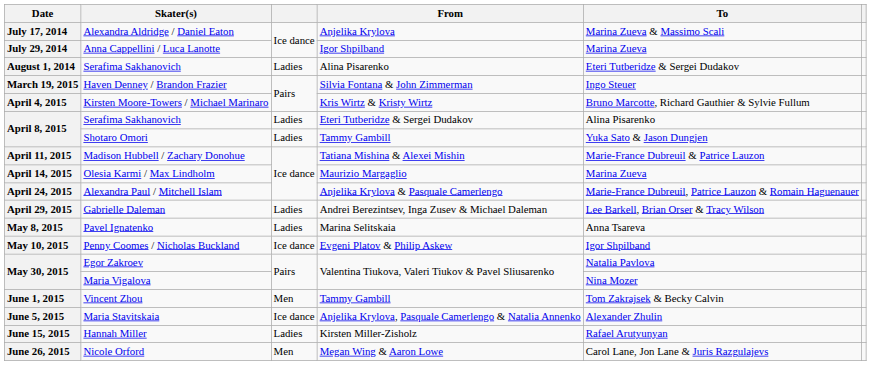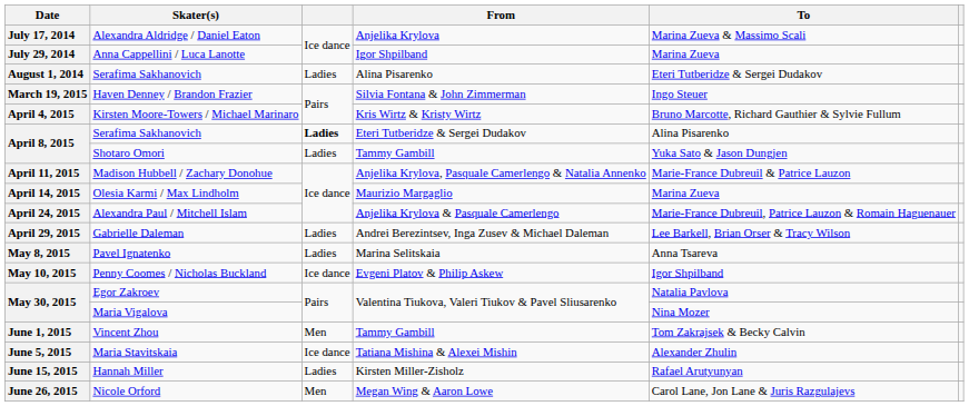April 8, 2015 / Serafima Sakhanovich | column 3: normal -> bold
Madison Hubbell / Zachary Donohue | From: Tatiana Mishina & Alexei Mishin -> Anjelika Krylova, Pasquale Camerlengo & Natalia Annenko
Maria Stavitskaia | From: Anjelika Krylova, Pasquale Camerlengo & Natalia Annenko -> Tatiana Mishina & Alexei Mishin
